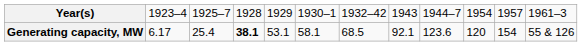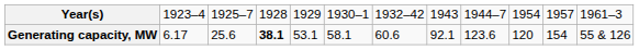Generating capacity, MW | column 3: 25.4 -> 25.6
Generating capacity, MW | column 7: 68.5 -> 60.6
